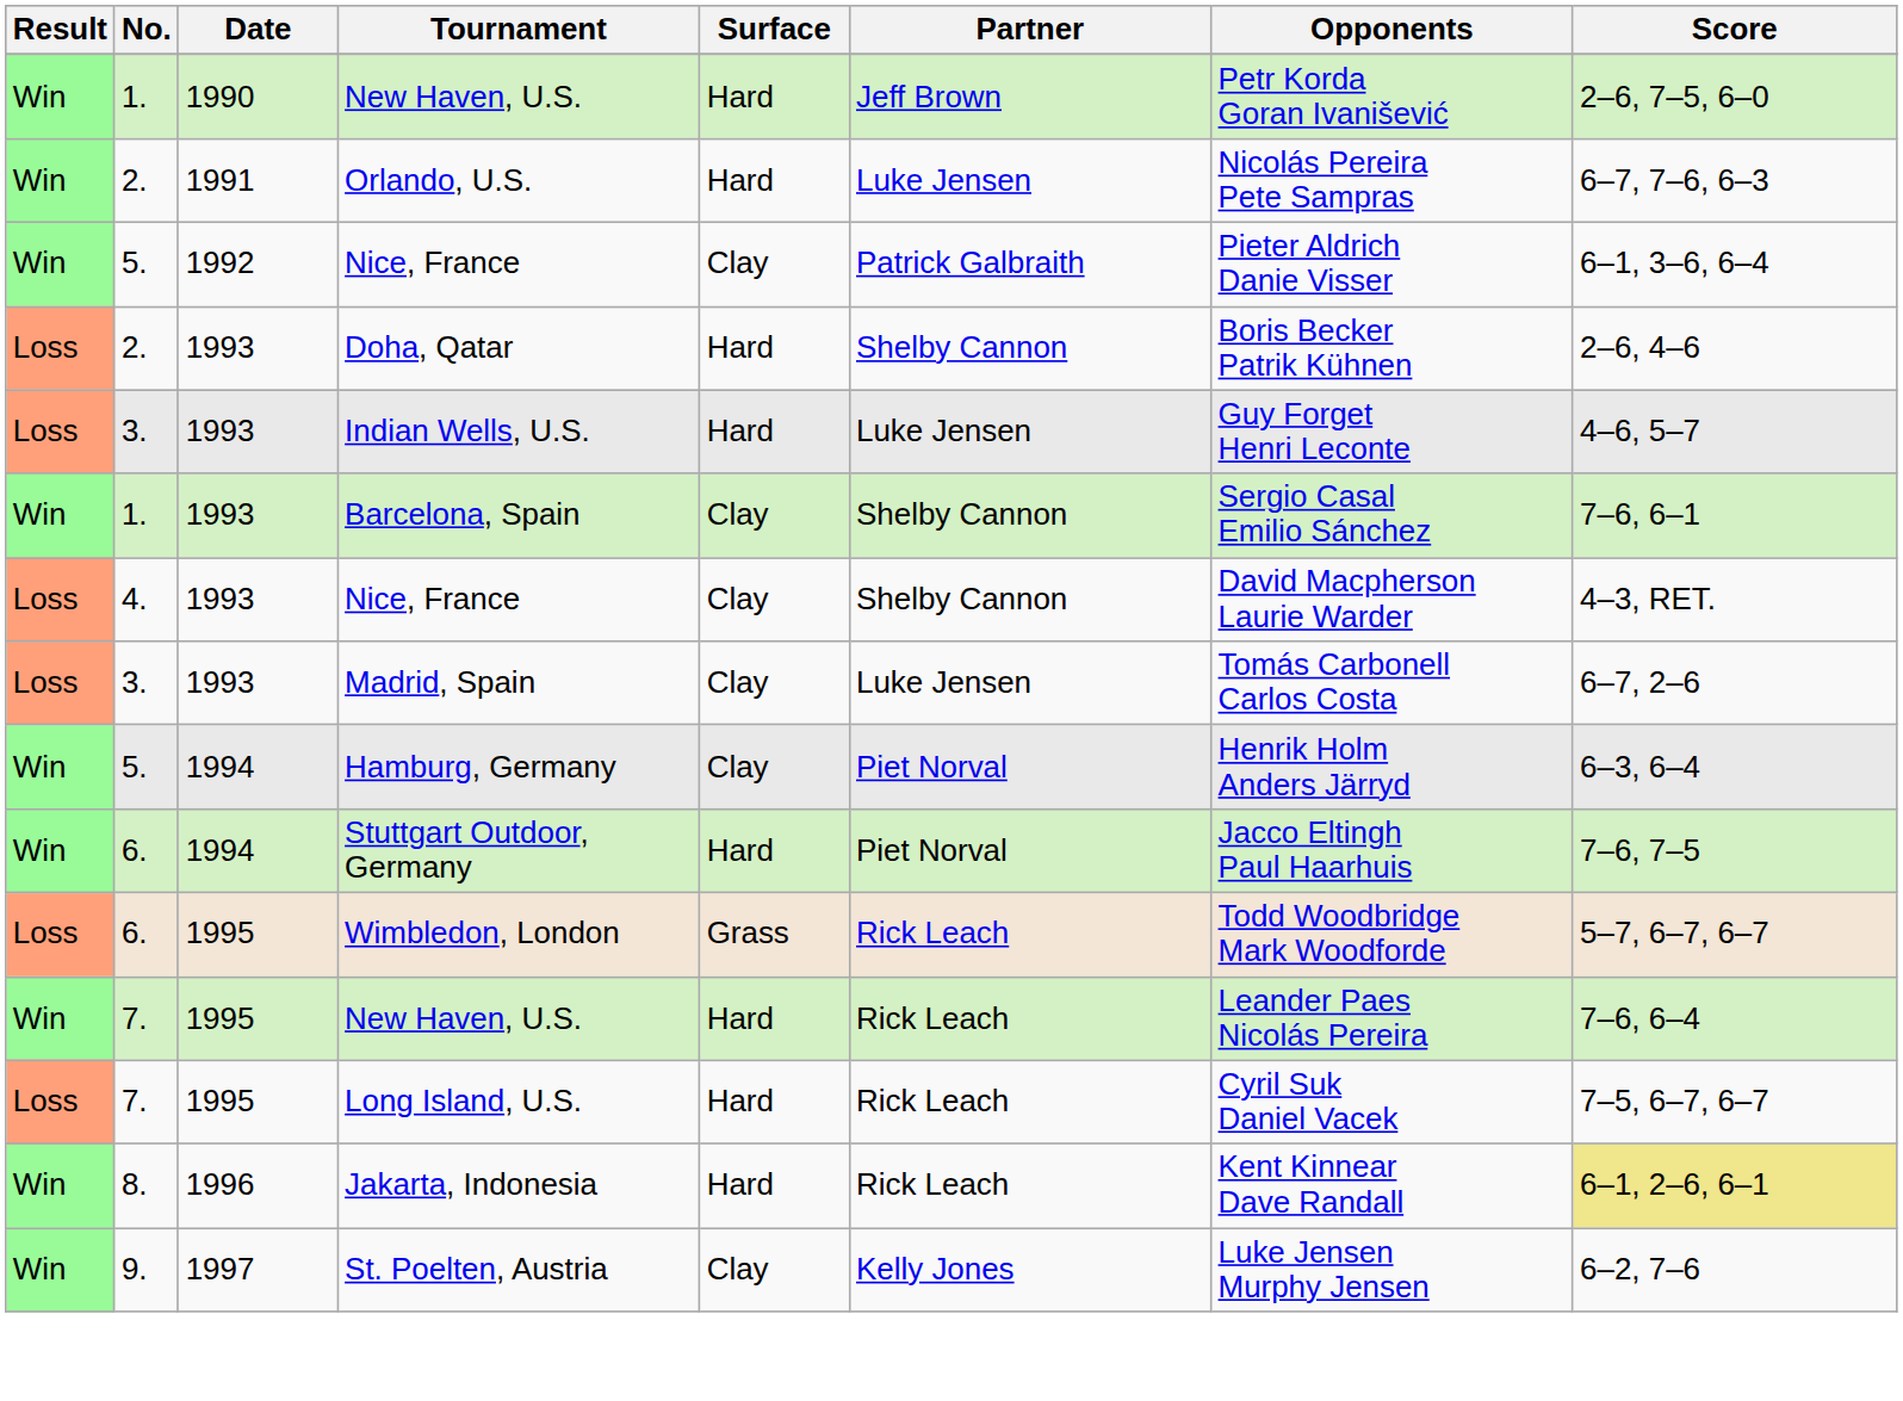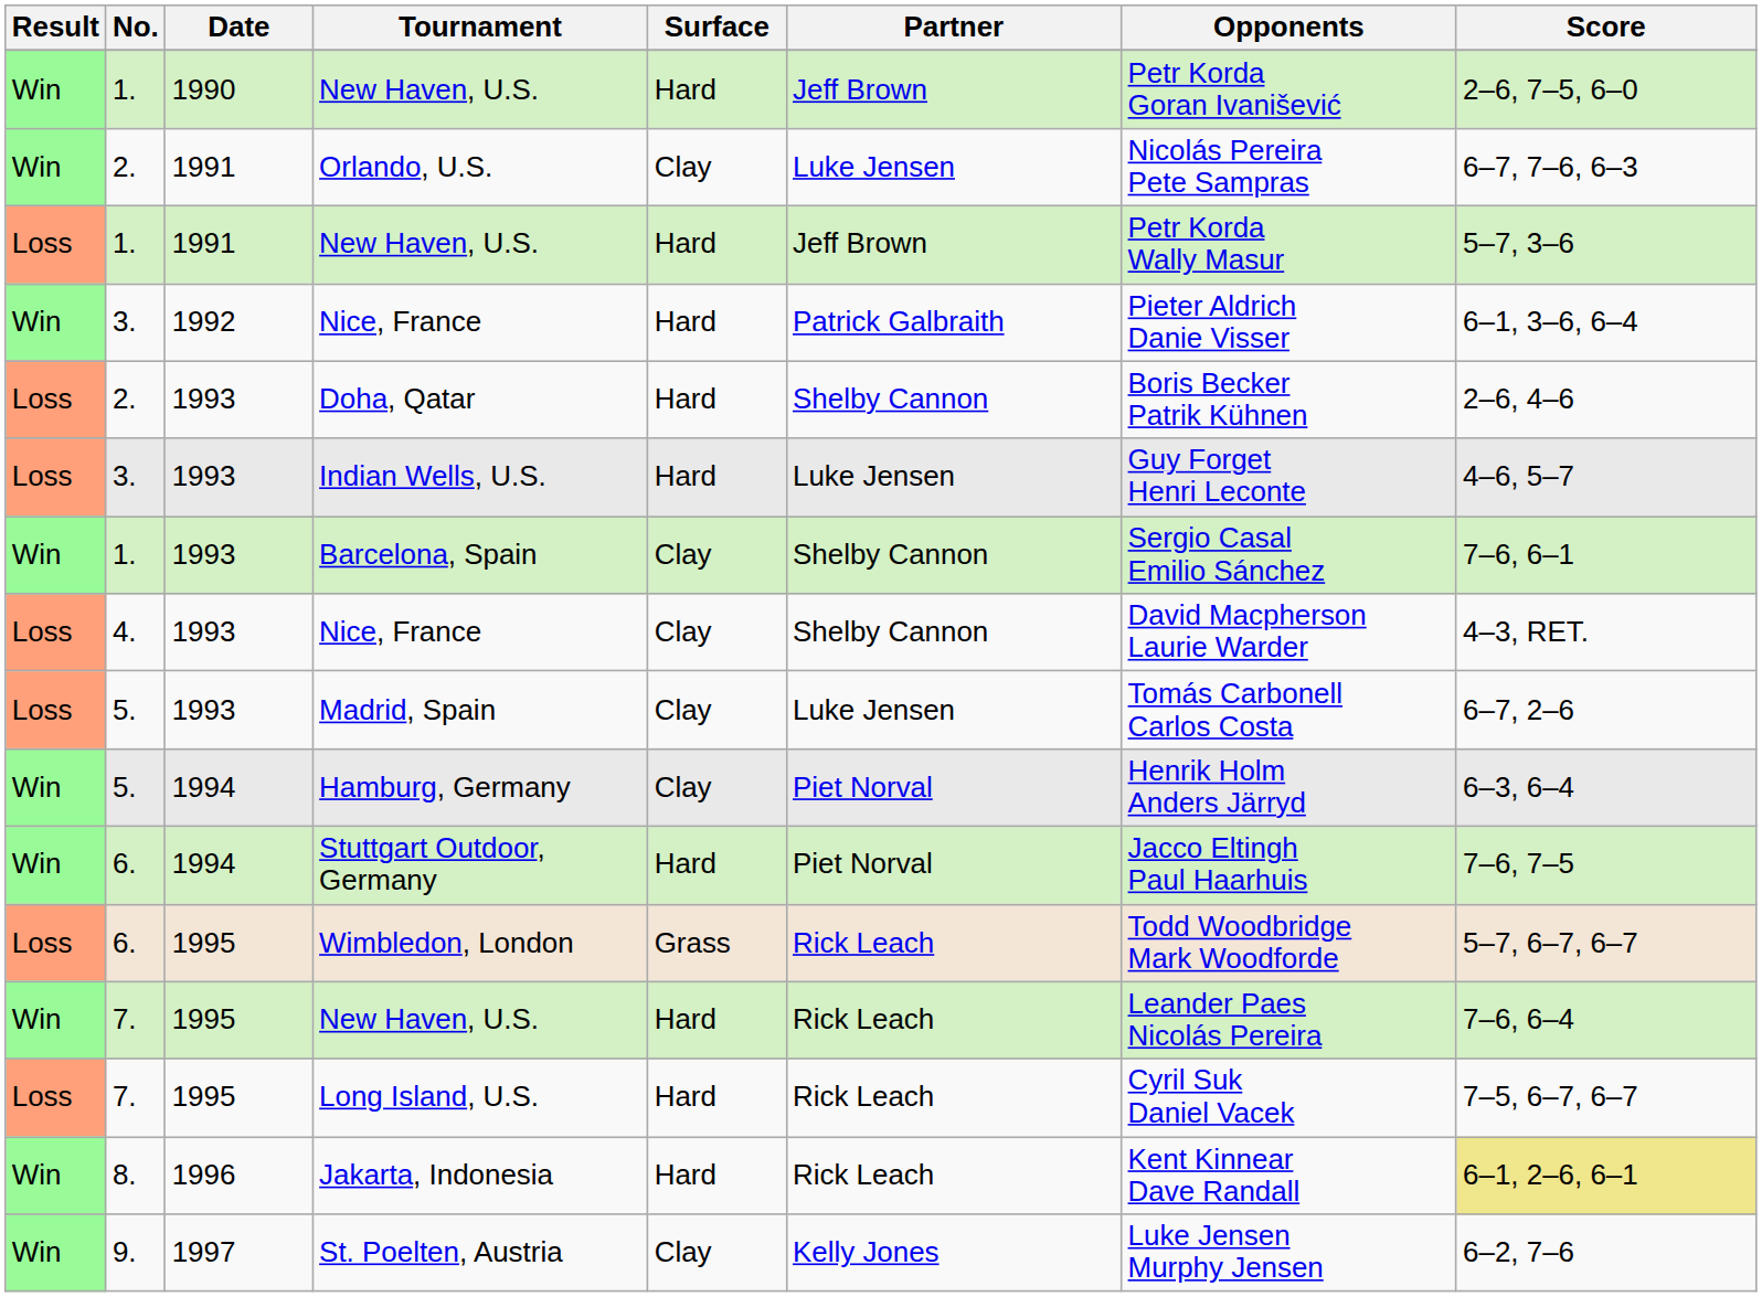Orlando, U.S. | Surface: Hard -> Clay
+ row: Loss | 1. | 1991 | New Haven, U.S. | Hard | Jeff Brown | Petr Korda Wally Masur | 5–7, 3–6
1992 / Nice, France | No.: 5. -> 3.
1992 / Nice, France | Surface: Clay -> Hard
Madrid, Spain | No.: 3. -> 5.
